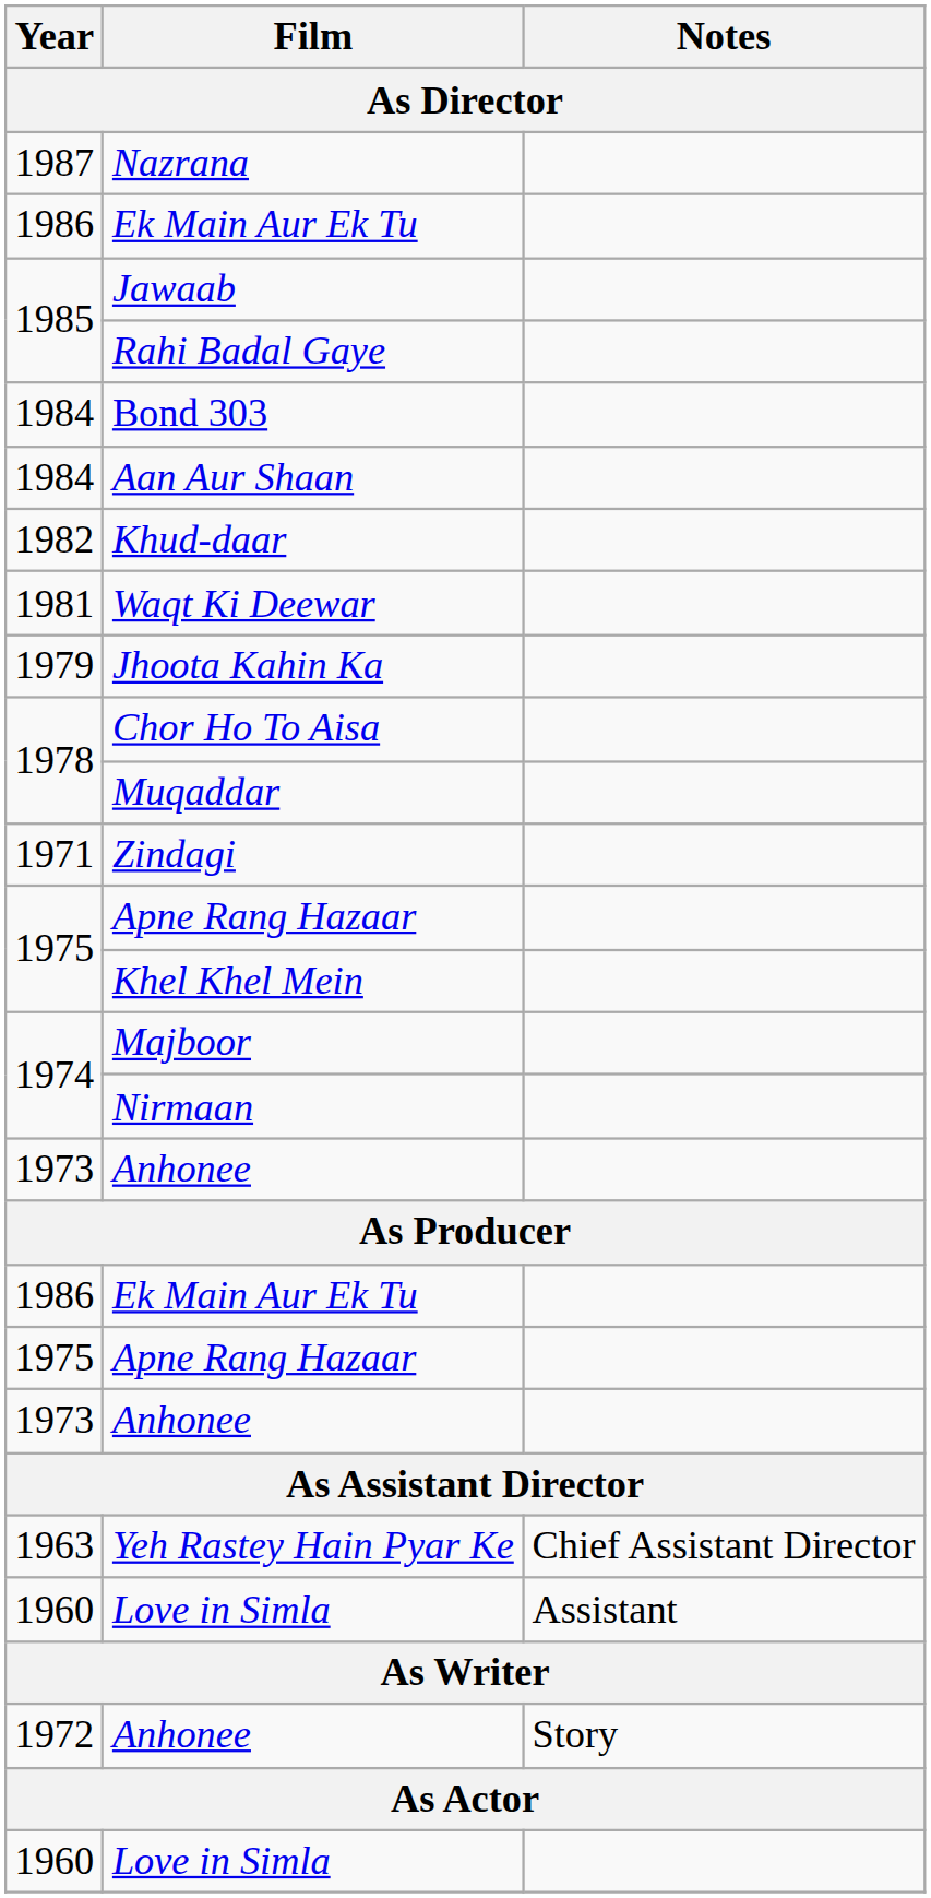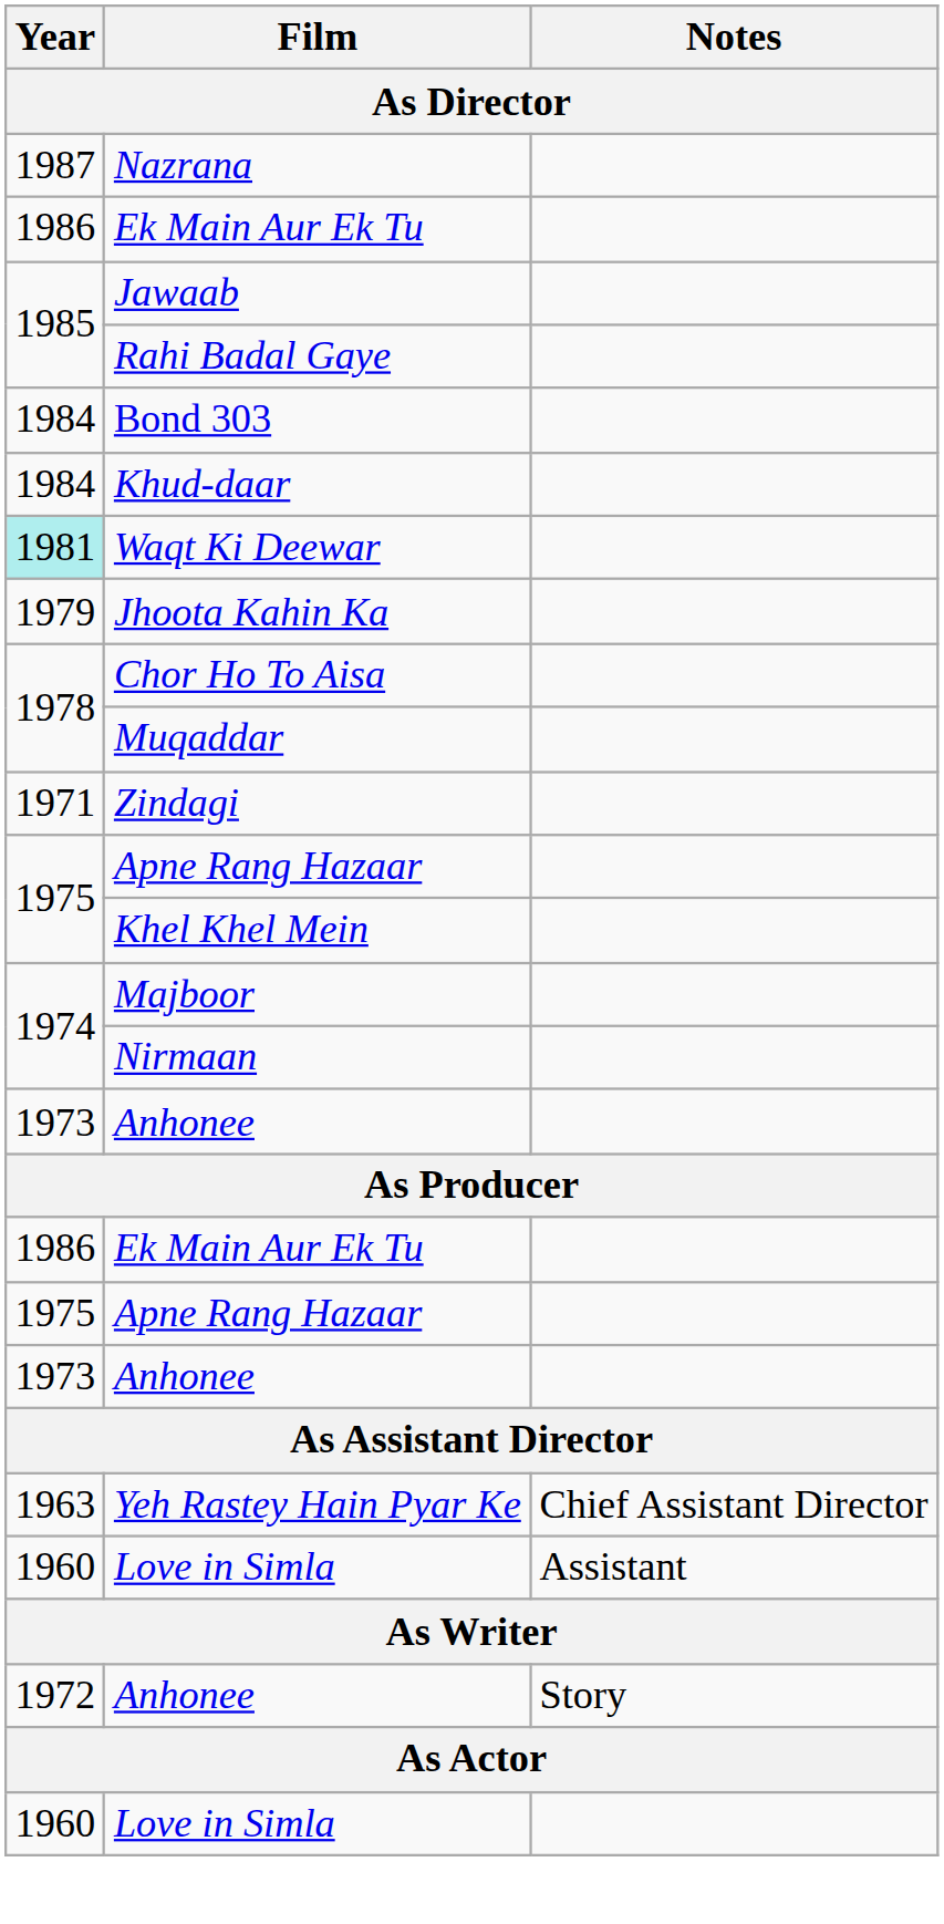- row: 1984 | Aan Aur Shaan
Khud-daar | Year: 1982 -> 1984
Waqt Ki Deewar | Year: no background -> paleturquoise background
